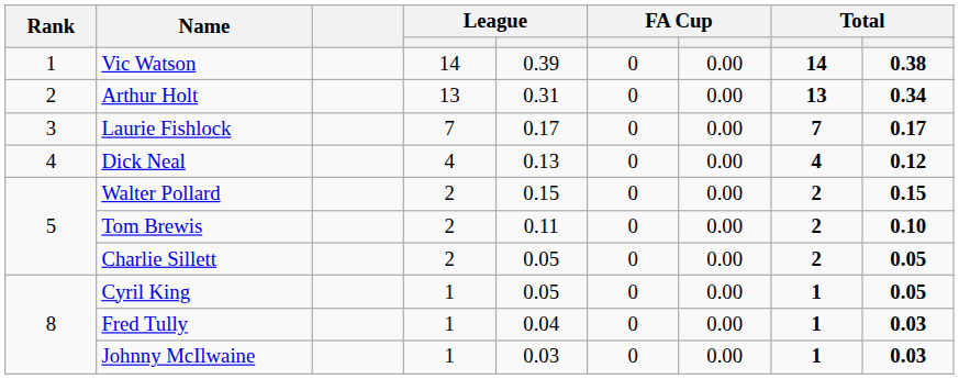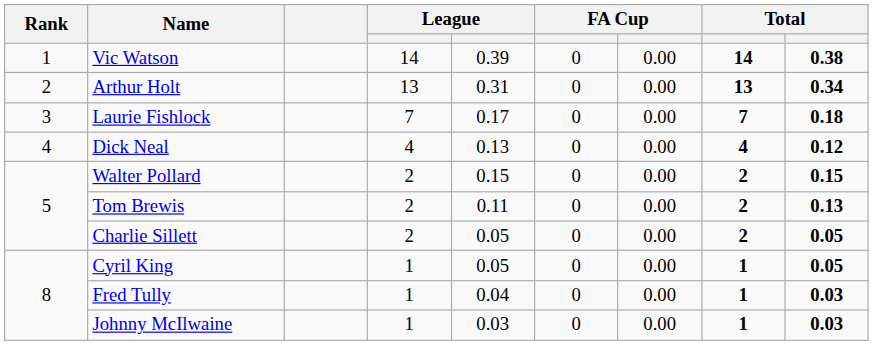Laurie Fishlock | column 9: 0.17 -> 0.18
Tom Brewis | column 9: 0.10 -> 0.13
